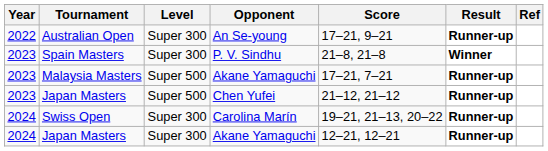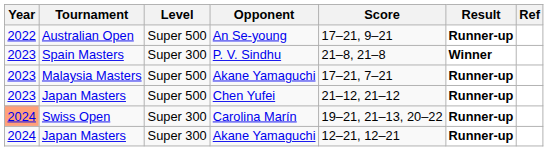Australian Open | Level: Super 300 -> Super 500
Swiss Open | Year: no background -> lightsalmon background
